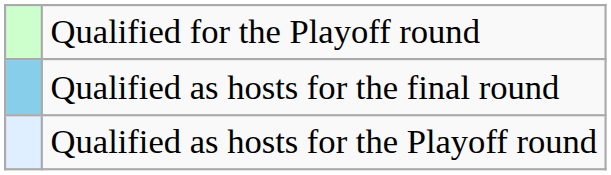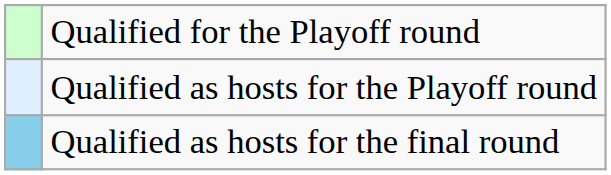rows swapped: Qualified as hosts for the final round <-> Qualified as hosts for the Playoff round
